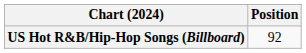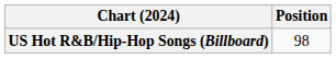US Hot R&B/Hip-Hop Songs (Billboard) | Position: 92 -> 98
